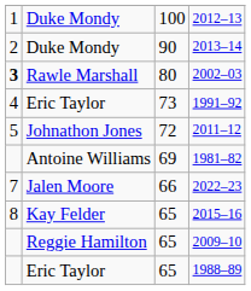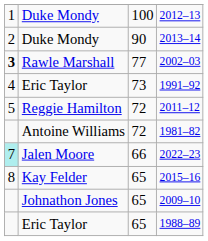2002–03 | column 3: 80 -> 77
2011–12 | column 2: Johnathon Jones -> Reggie Hamilton
1981–82 | column 3: 69 -> 72
2022–23 | column 1: no background -> paleturquoise background
2009–10 | column 2: Reggie Hamilton -> Johnathon Jones
